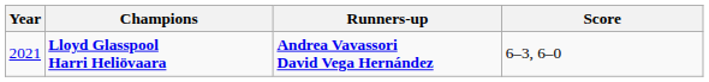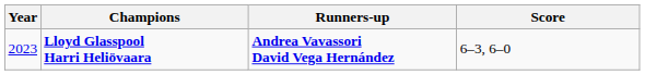Lloyd Glasspool Harri Heliövaara | Year: 2021 -> 2023
